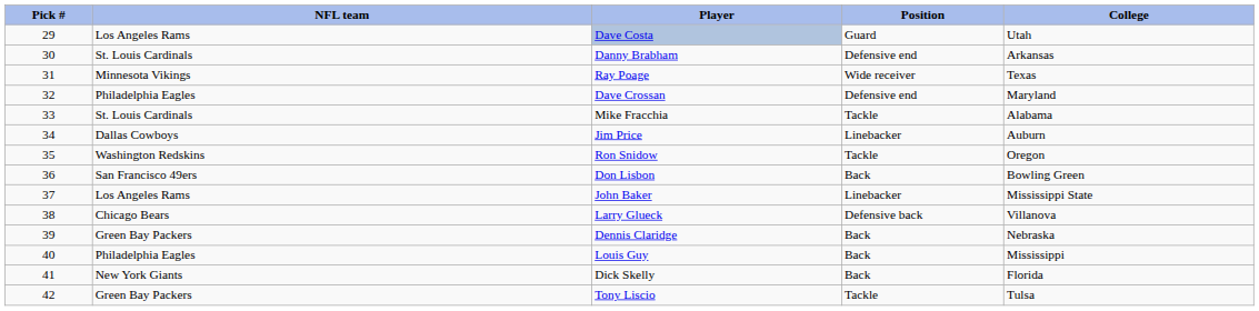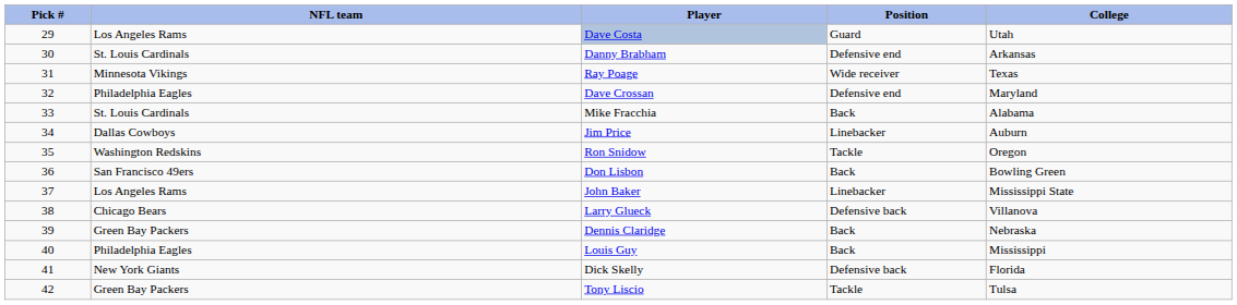Mike Fracchia | Position: Tackle -> Back
Dick Skelly | Position: Back -> Defensive back
